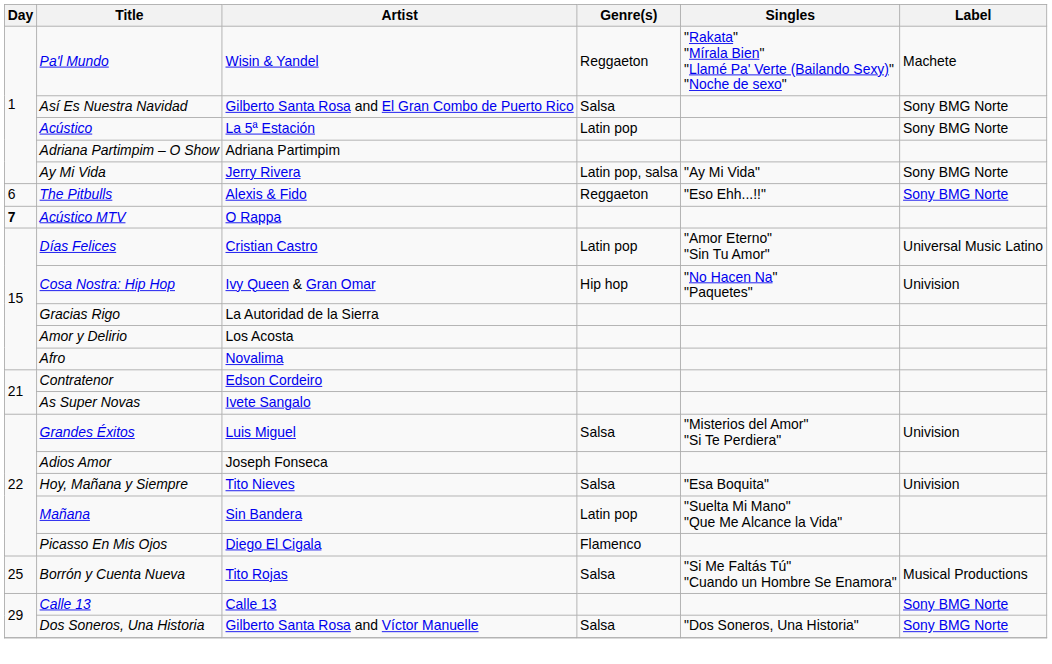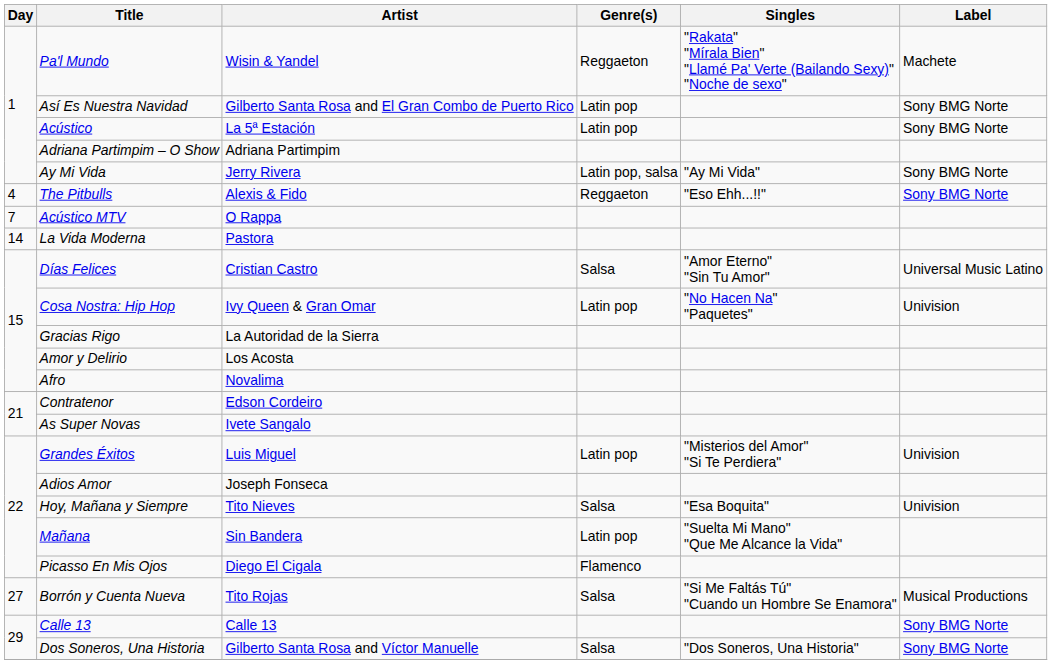Así Es Nuestra Navidad | Genre(s): Salsa -> Latin pop
The Pitbulls | Day: 6 -> 4
Acústico MTV | Day: bold -> normal
+ row: 14 | La Vida Moderna | Pastora
Días Felices | Genre(s): Latin pop -> Salsa
Cosa Nostra: Hip Hop | Genre(s): Hip hop -> Latin pop
Grandes Éxitos | Genre(s): Salsa -> Latin pop
Borrón y Cuenta Nueva | Day: 25 -> 27
